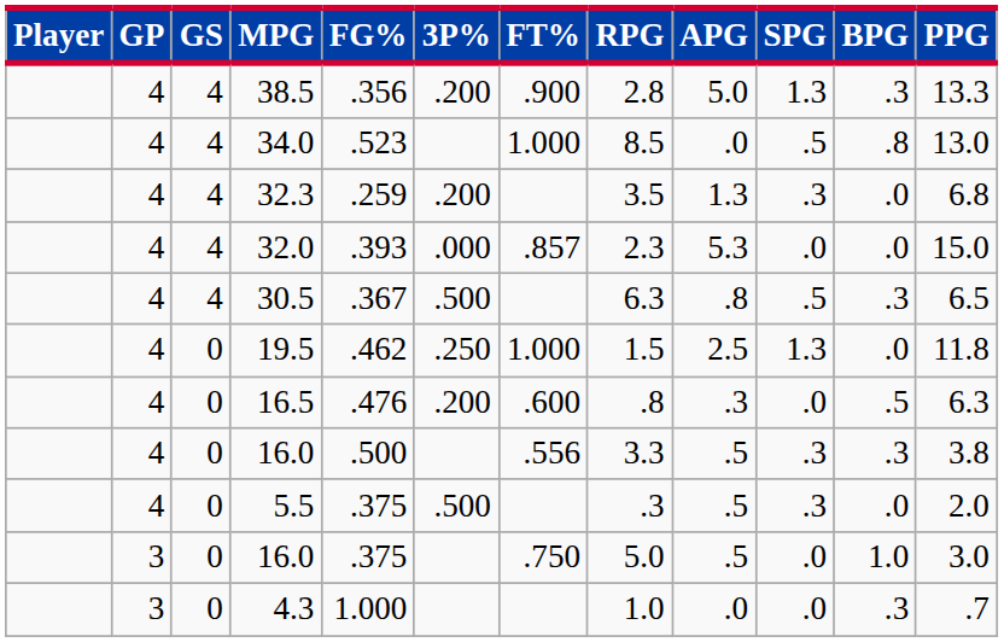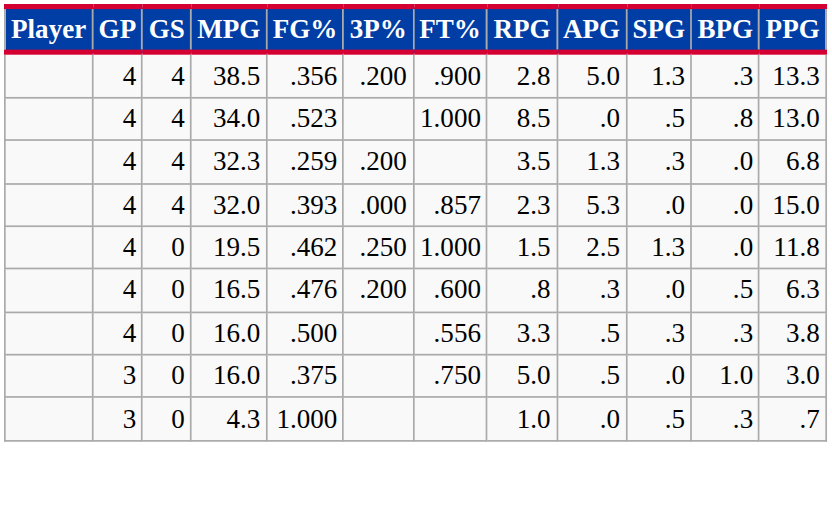- row: 4 | 4 | 30.5 | .367 | .500 | 6.3 | .8 | .5 | .3 | 6.5
- row: 4 | 0 | 5.5 | .375 | .500 | .3 | .5 | .3 | .0 | 2.0
4.3 | SPG: .0 -> .5
